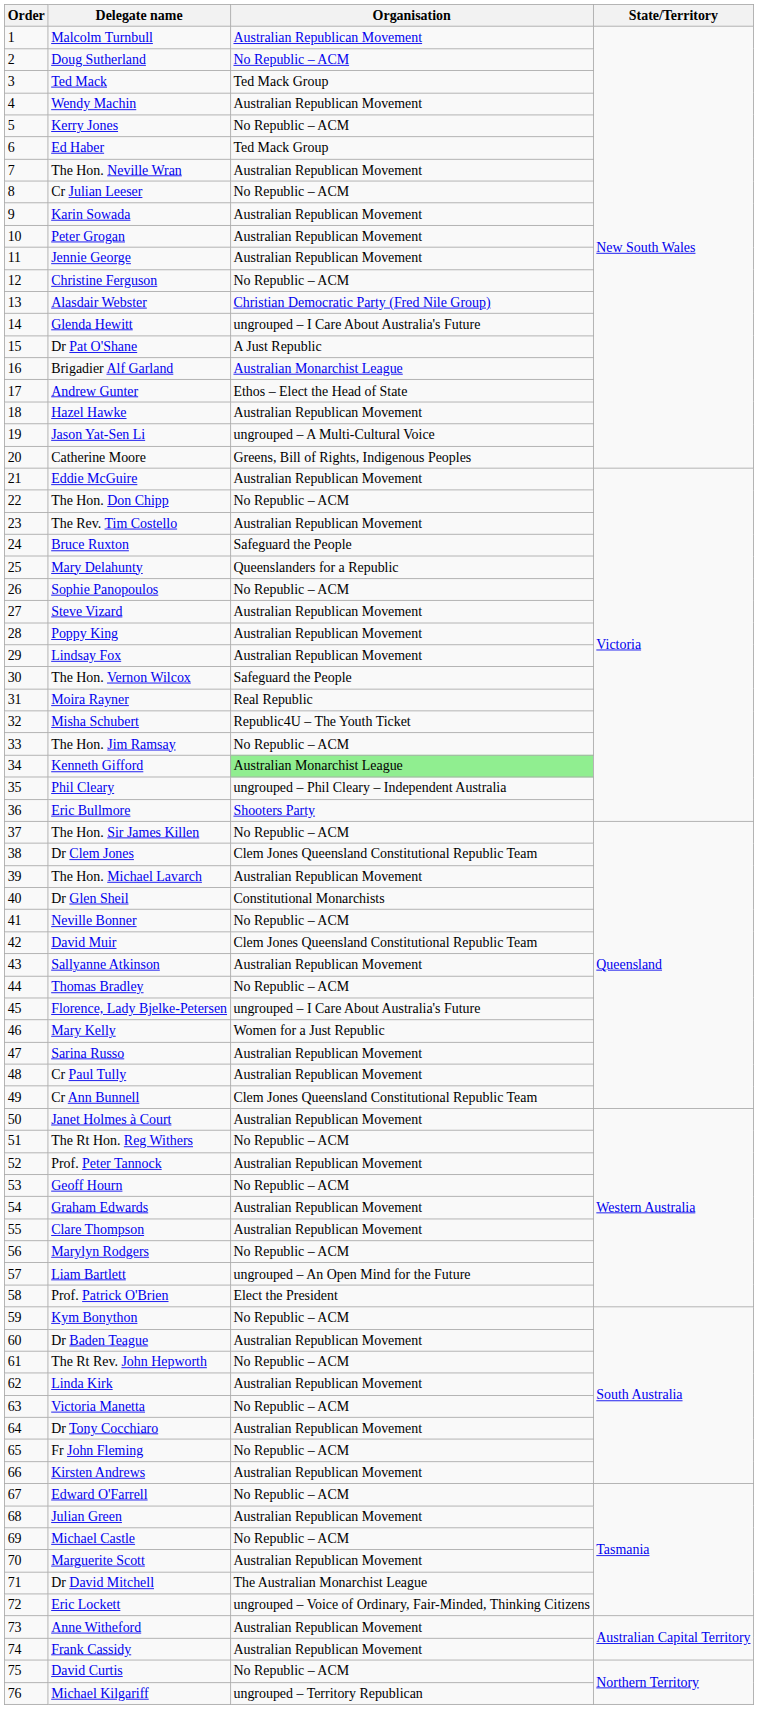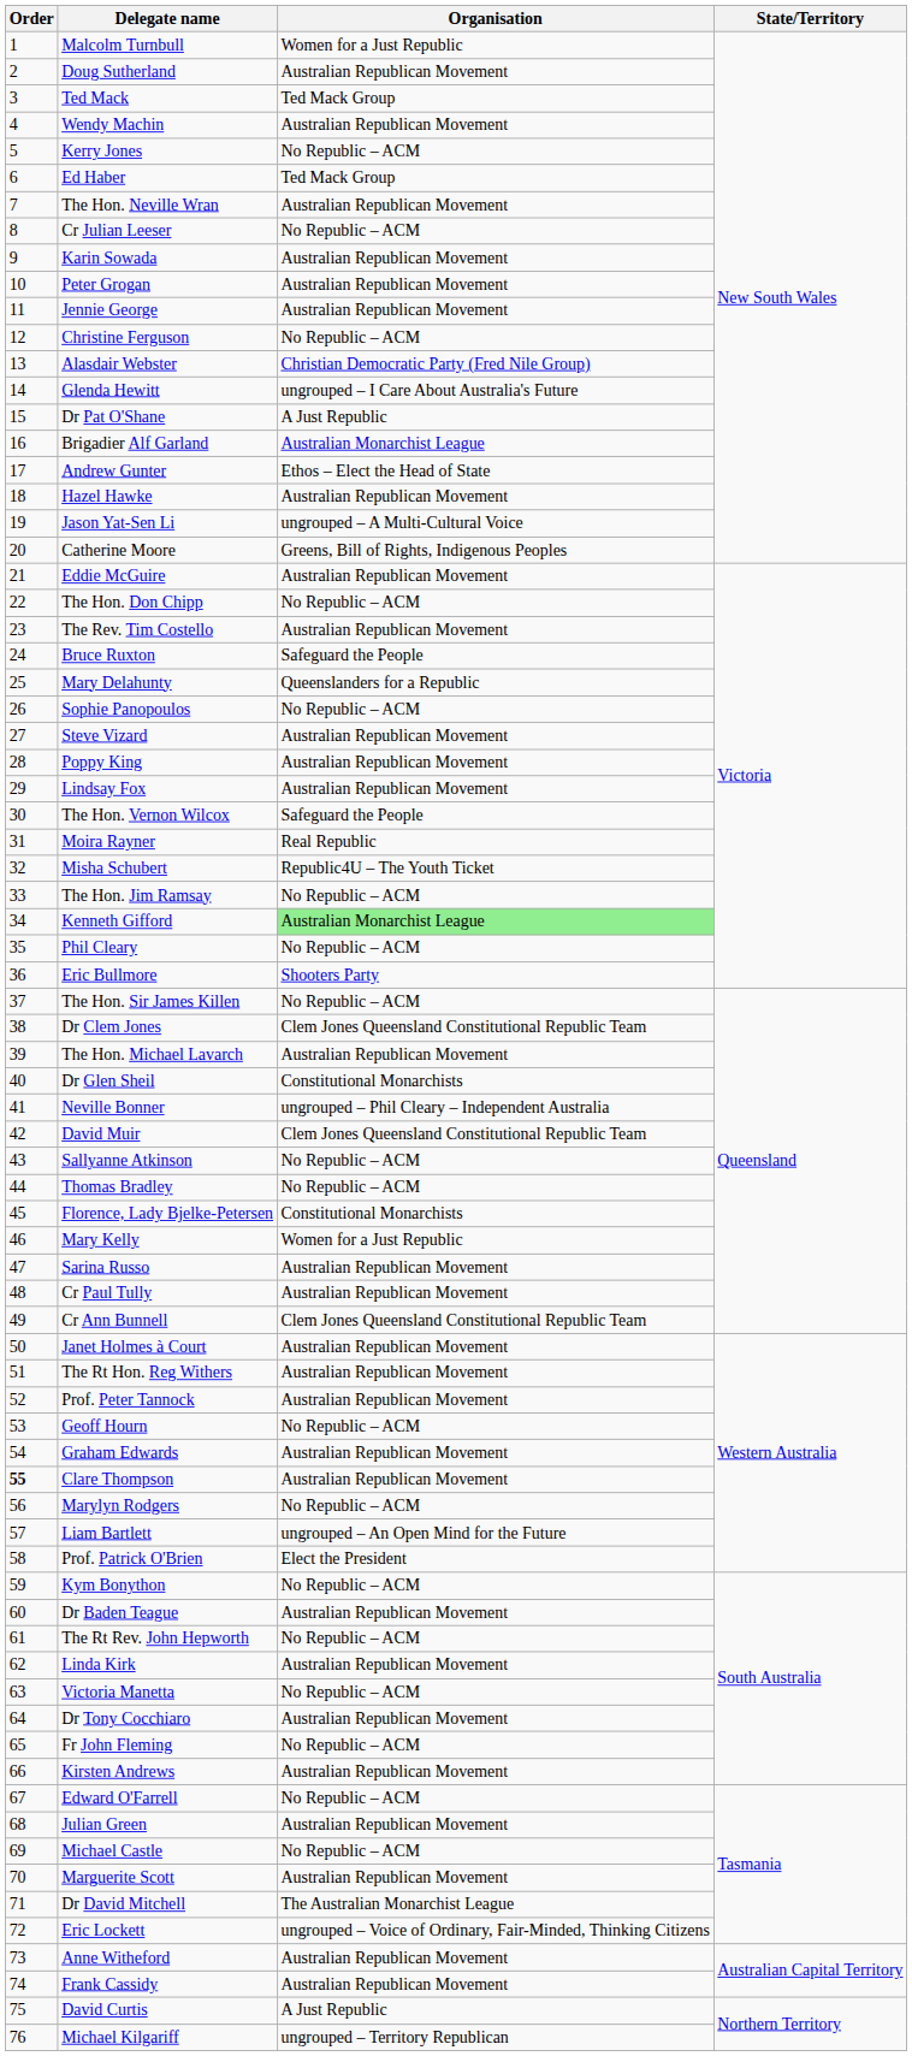Malcolm Turnbull | Organisation: Australian Republican Movement -> Women for a Just Republic
Doug Sutherland | Organisation: No Republic – ACM -> Australian Republican Movement
Phil Cleary | Organisation: ungrouped – Phil Cleary – Independent Australia -> No Republic – ACM
Neville Bonner | Organisation: No Republic – ACM -> ungrouped – Phil Cleary – Independent Australia
Sallyanne Atkinson | Organisation: Australian Republican Movement -> No Republic – ACM
Florence, Lady Bjelke-Petersen | Organisation: ungrouped – I Care About Australia's Future -> Constitutional Monarchists
The Rt Hon. Reg Withers | Organisation: No Republic – ACM -> Australian Republican Movement
Clare Thompson | Order: normal -> bold
David Curtis | Organisation: No Republic – ACM -> A Just Republic
